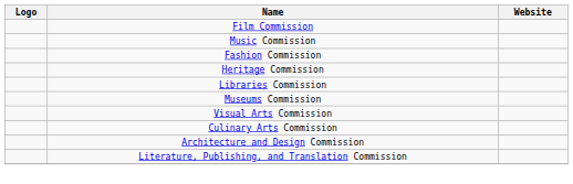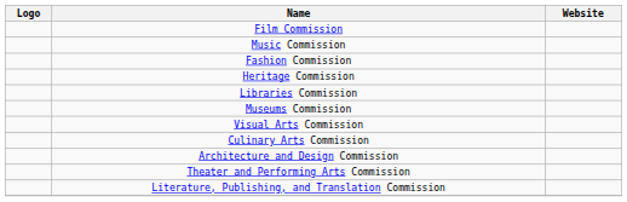+ row: Theater and Performing Arts Commission
